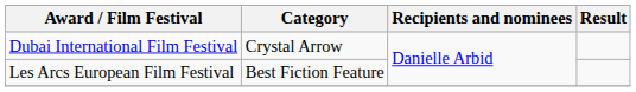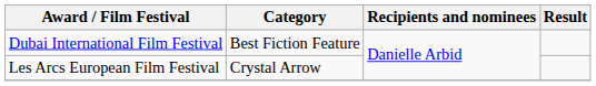Dubai International Film Festival | Category: Crystal Arrow -> Best Fiction Feature
Les Arcs European Film Festival | Category: Best Fiction Feature -> Crystal Arrow
